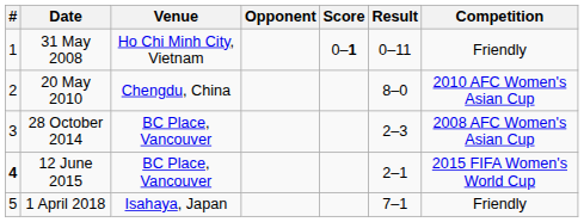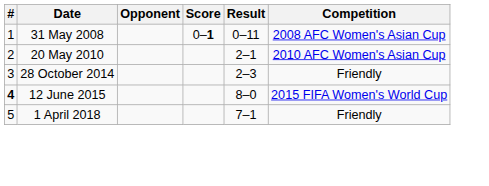- column: Venue | Ho Chi Minh City, Vietnam | Chengdu, China | BC Place, Vancouver | BC Place, Vancouver | Isahaya, Japan
31 May 2008 | Competition: Friendly -> 2008 AFC Women's Asian Cup
20 May 2010 | Result: 8–0 -> 2–1
28 October 2014 | Competition: 2008 AFC Women's Asian Cup -> Friendly
12 June 2015 | Result: 2–1 -> 8–0
